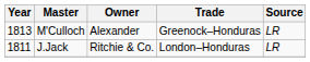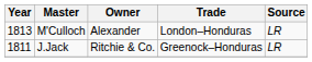M'Culloch | Trade: Greenock–Honduras -> London–Honduras
J.Jack | Trade: London–Honduras -> Greenock–Honduras
